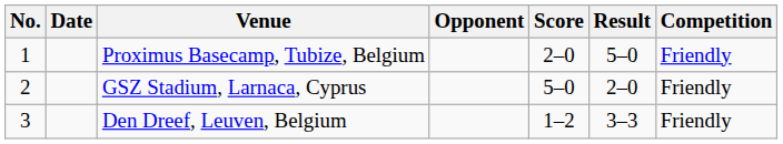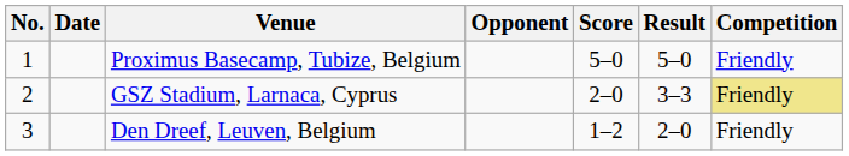Proximus Basecamp, Tubize, Belgium | Score: 2–0 -> 5–0
GSZ Stadium, Larnaca, Cyprus | Score: 5–0 -> 2–0
GSZ Stadium, Larnaca, Cyprus | Result: 2–0 -> 3–3
GSZ Stadium, Larnaca, Cyprus | Competition: no background -> khaki background
Den Dreef, Leuven, Belgium | Result: 3–3 -> 2–0
